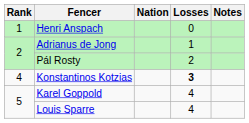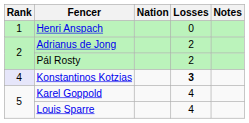Adrianus de Jong | Losses: 1 -> 2
Konstantinos Kotzias | Rank: no background -> lavender background
